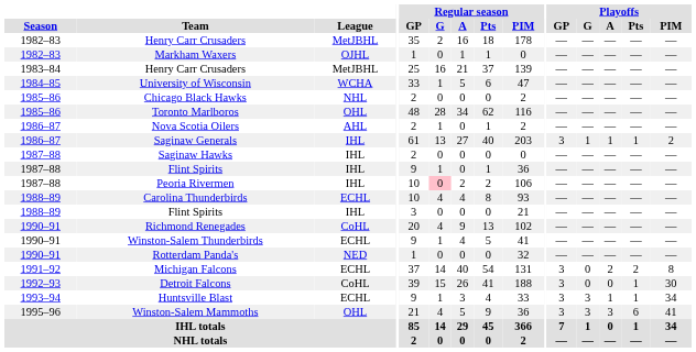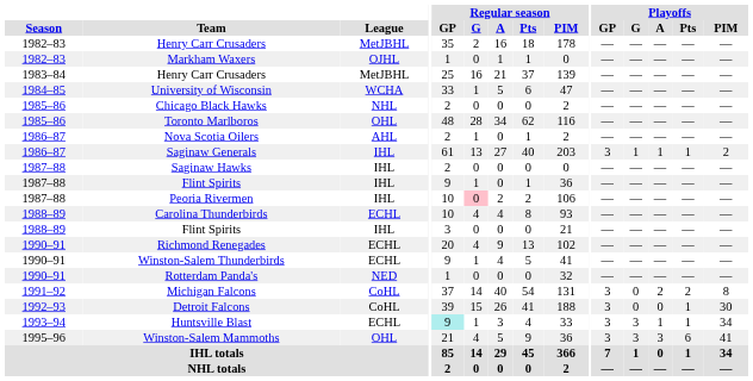Richmond Renegades | League: CoHL -> ECHL
Michigan Falcons | League: ECHL -> CoHL
Huntsville Blast | Regular season / GP: no background -> paleturquoise background
